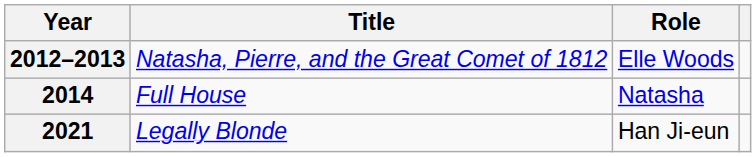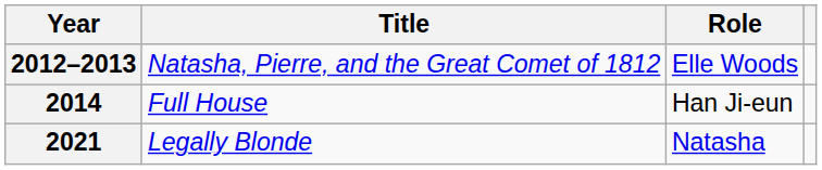2014 | Role: Natasha -> Han Ji-eun
2021 | Role: Han Ji-eun -> Natasha
